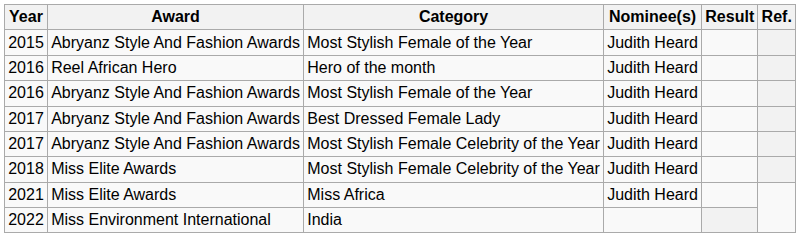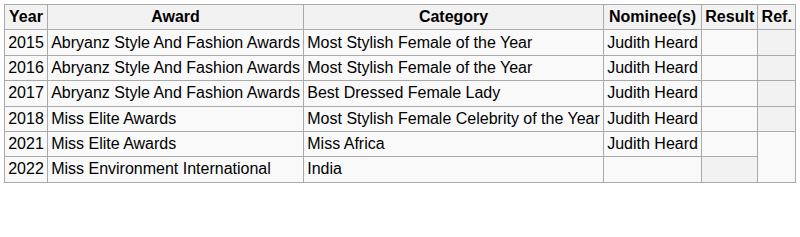- row: 2016 | Reel African Hero | Hero of the month | Judith Heard
- row: 2017 | Abryanz Style And Fashion Awards | Most Stylish Female Celebrity of the Year | Judith Heard
